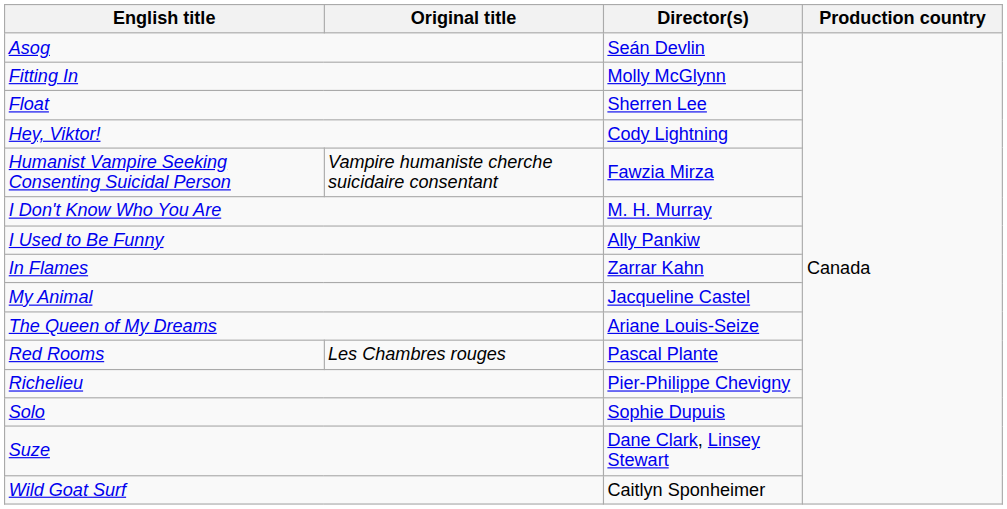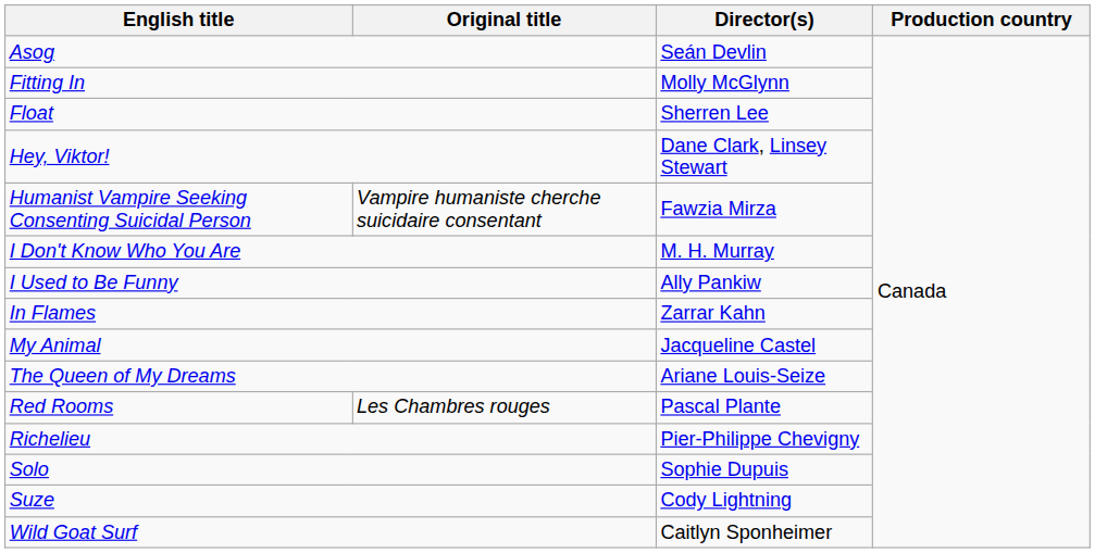Hey, Viktor! | Director(s): Cody Lightning -> Dane Clark, Linsey Stewart
Suze | Director(s): Dane Clark, Linsey Stewart -> Cody Lightning
